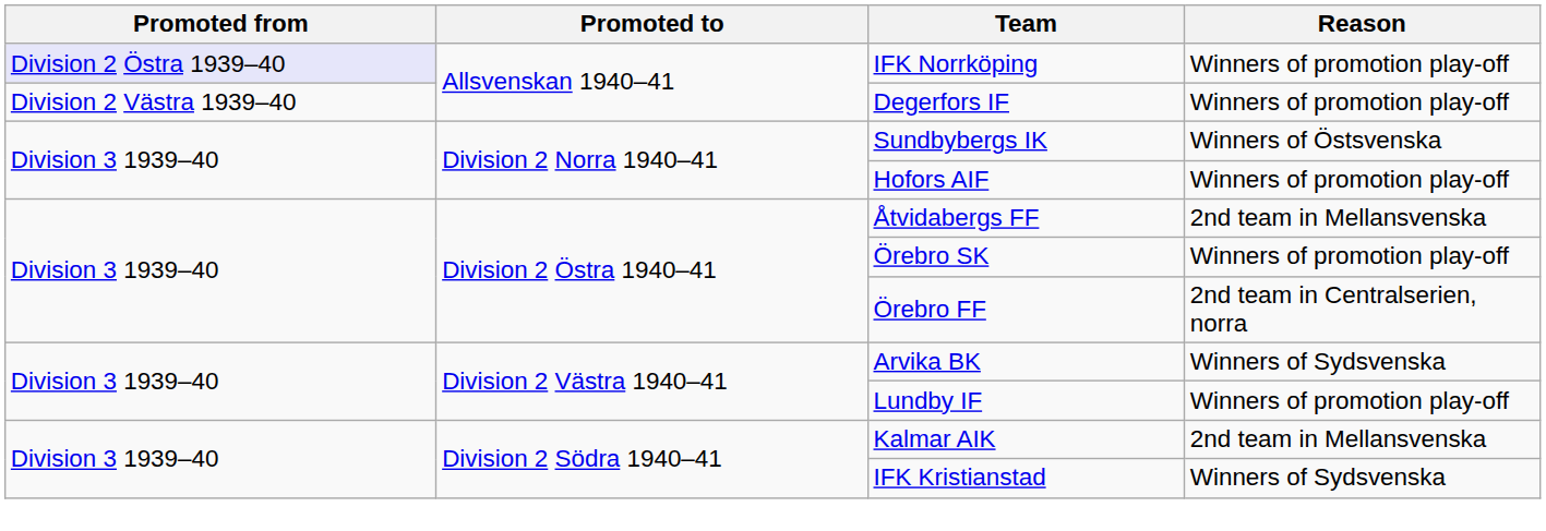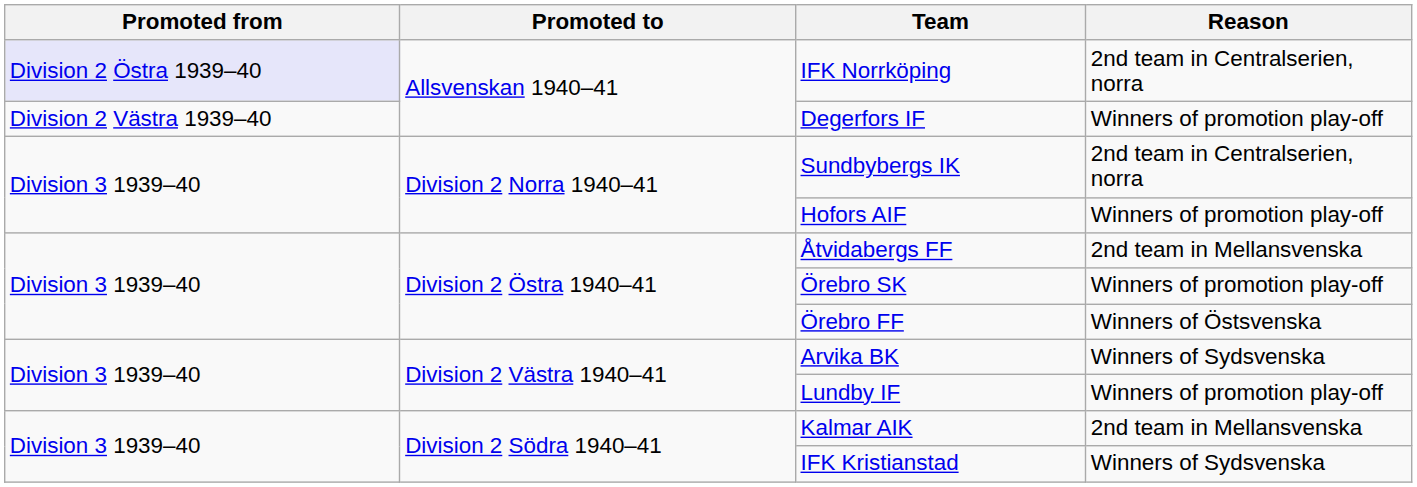IFK Norrköping | Reason: Winners of promotion play-off -> 2nd team in Centralserien, norra
Sundbybergs IK | Reason: Winners of Östsvenska -> 2nd team in Centralserien, norra
Örebro FF | Reason: 2nd team in Centralserien, norra -> Winners of Östsvenska
